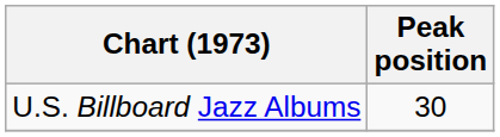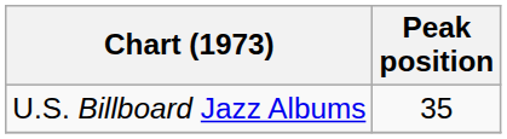U.S. Billboard Jazz Albums | Peak position: 30 -> 35
